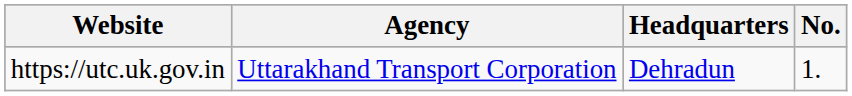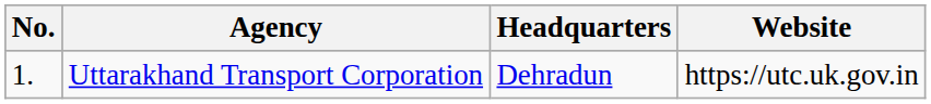columns swapped: No. <-> Website
